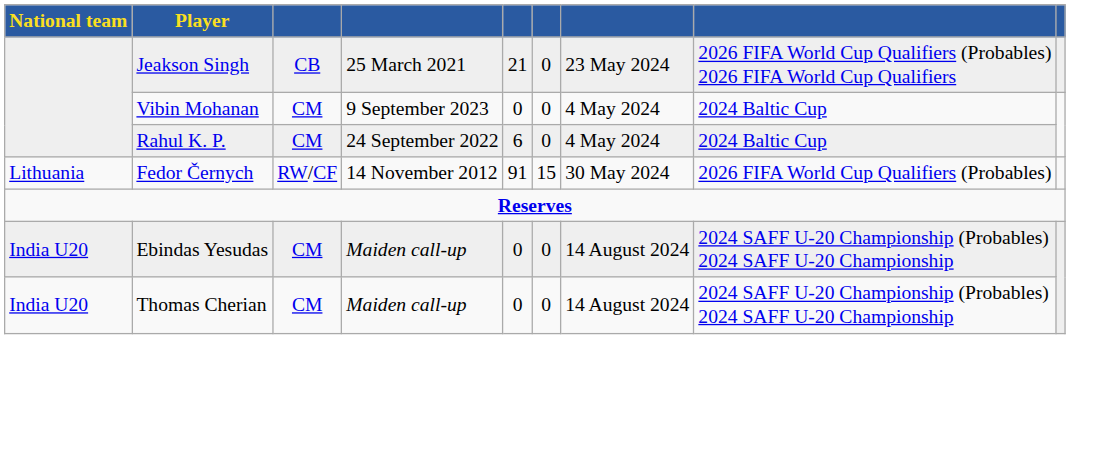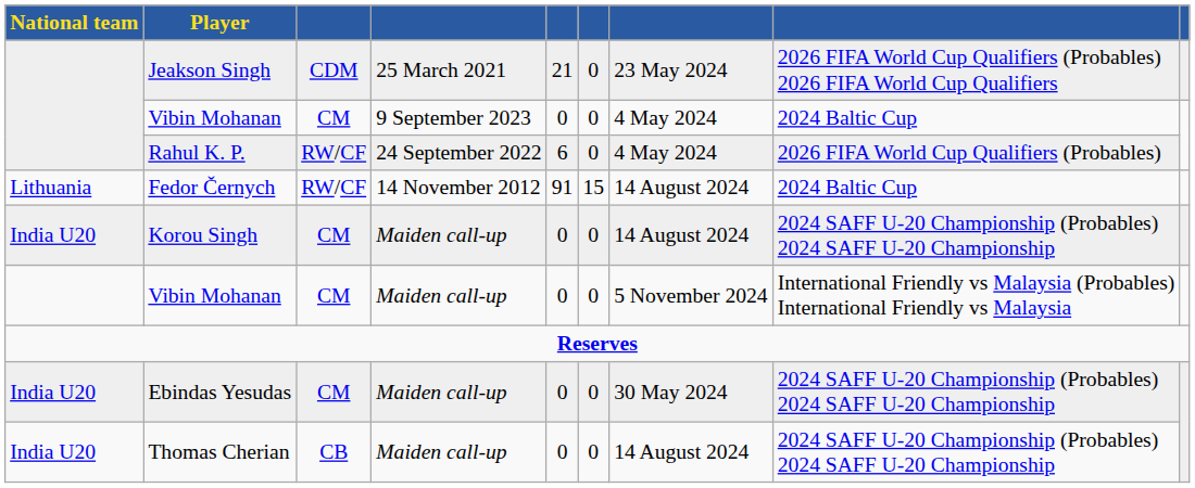Jeakson Singh | column 3: CB -> CDM
Rahul K. P. | column 3: CM -> RW/CF
Rahul K. P. | column 8: 2024 Baltic Cup -> 2026 FIFA World Cup Qualifiers (Probables)
Fedor Černych | column 7: 30 May 2024 -> 14 August 2024
Fedor Černych | column 8: 2026 FIFA World Cup Qualifiers (Probables) -> 2024 Baltic Cup
+ row: India U20 | Korou Singh | CM | Maiden call-up | 0 | 0 | 14 August 2024 | 2024 SAFF U-20 Championship (Probables) 2024 SAFF U-20 Championship
+ row: Vibin Mohanan | CM | Maiden call-up | 0 | 0 | 5 November 2024 | International Friendly vs Malaysia (Probables) International Friendly vs Malaysia
Ebindas Yesudas | column 7: 14 August 2024 -> 30 May 2024
Thomas Cherian | column 3: CM -> CB
